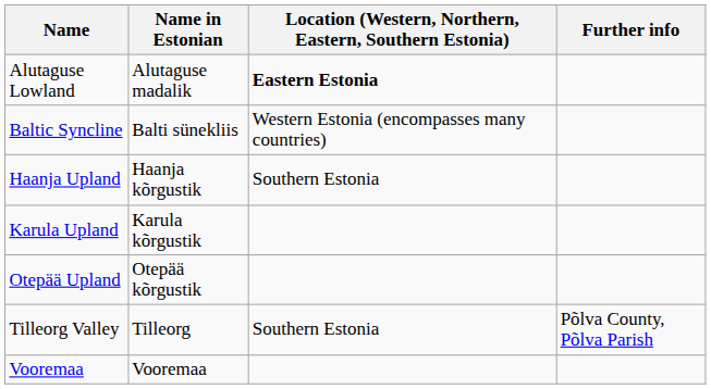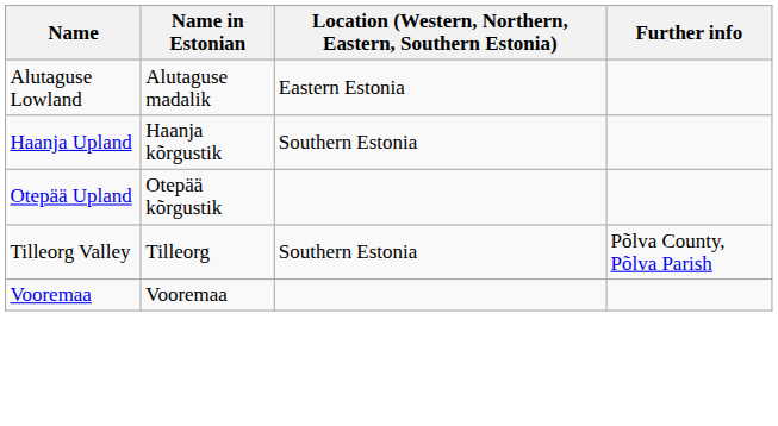Alutaguse Lowland | Location (Western, Northern, Eastern, Southern Estonia): bold -> normal
- row: Baltic Syncline | Balti sünekliis | Western Estonia (encompasses many countries)
- row: Karula Upland | Karula kõrgustik
